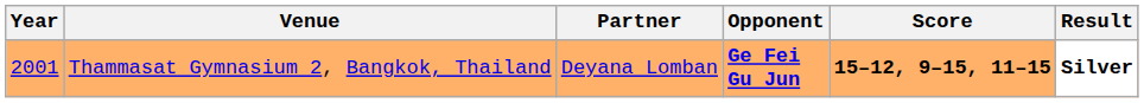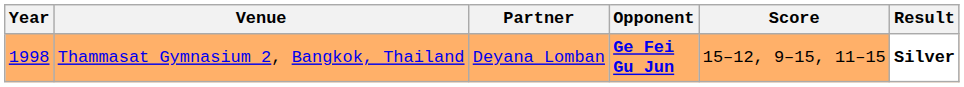Thammasat Gymnasium 2, Bangkok, Thailand | Year: 2001 -> 1998
Thammasat Gymnasium 2, Bangkok, Thailand | Score: bold -> normal
